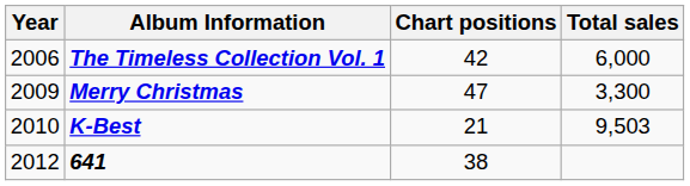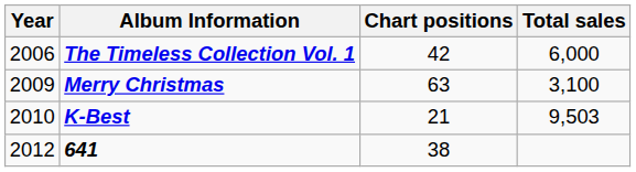Merry Christmas | Chart positions: 47 -> 63
Merry Christmas | Total sales: 3,300 -> 3,100
